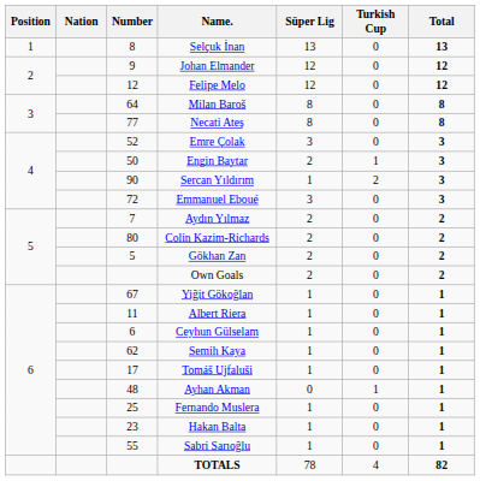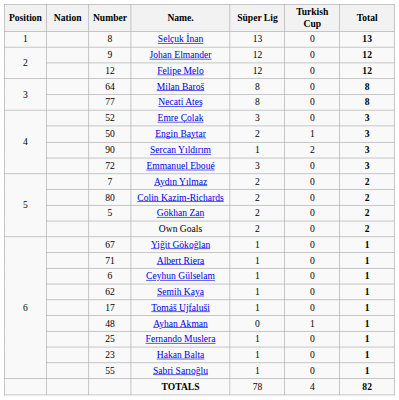Albert Riera | Number: 11 -> 71
